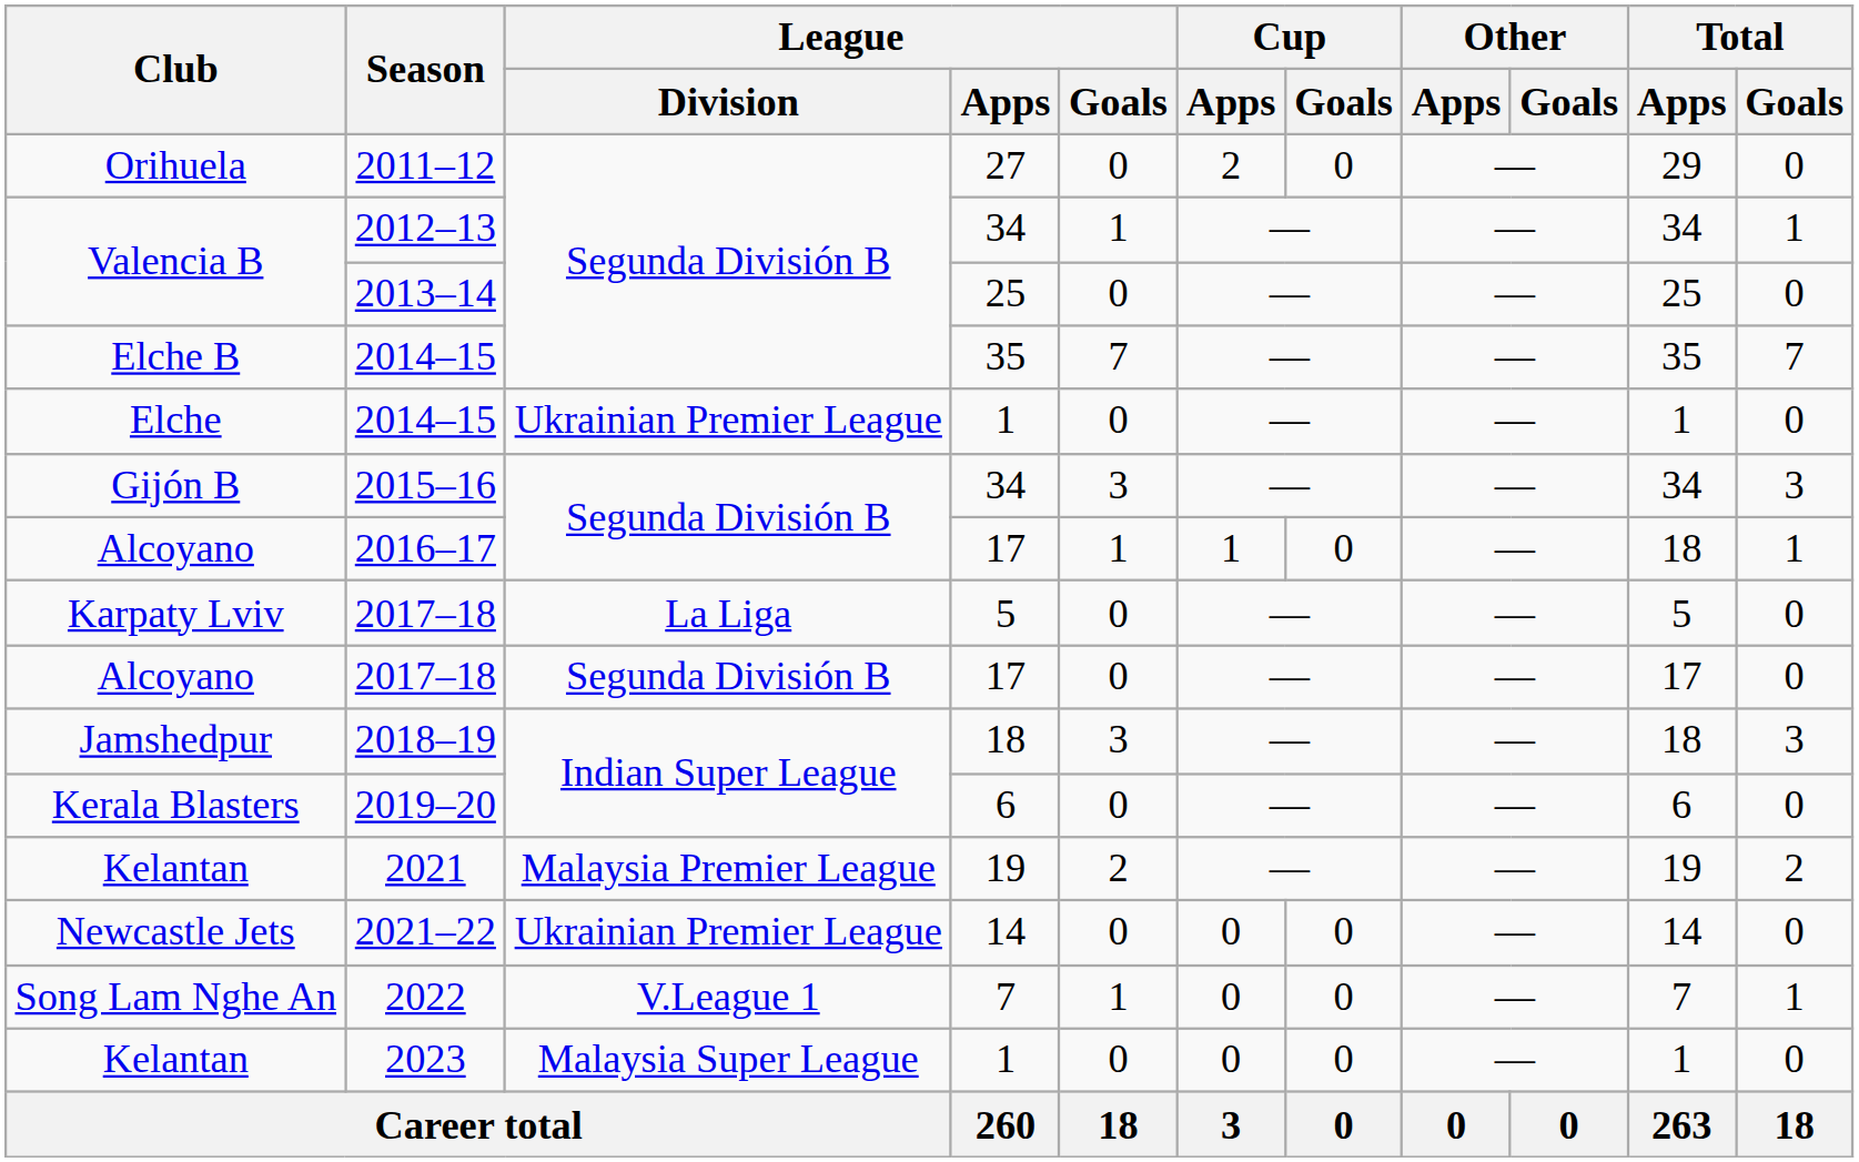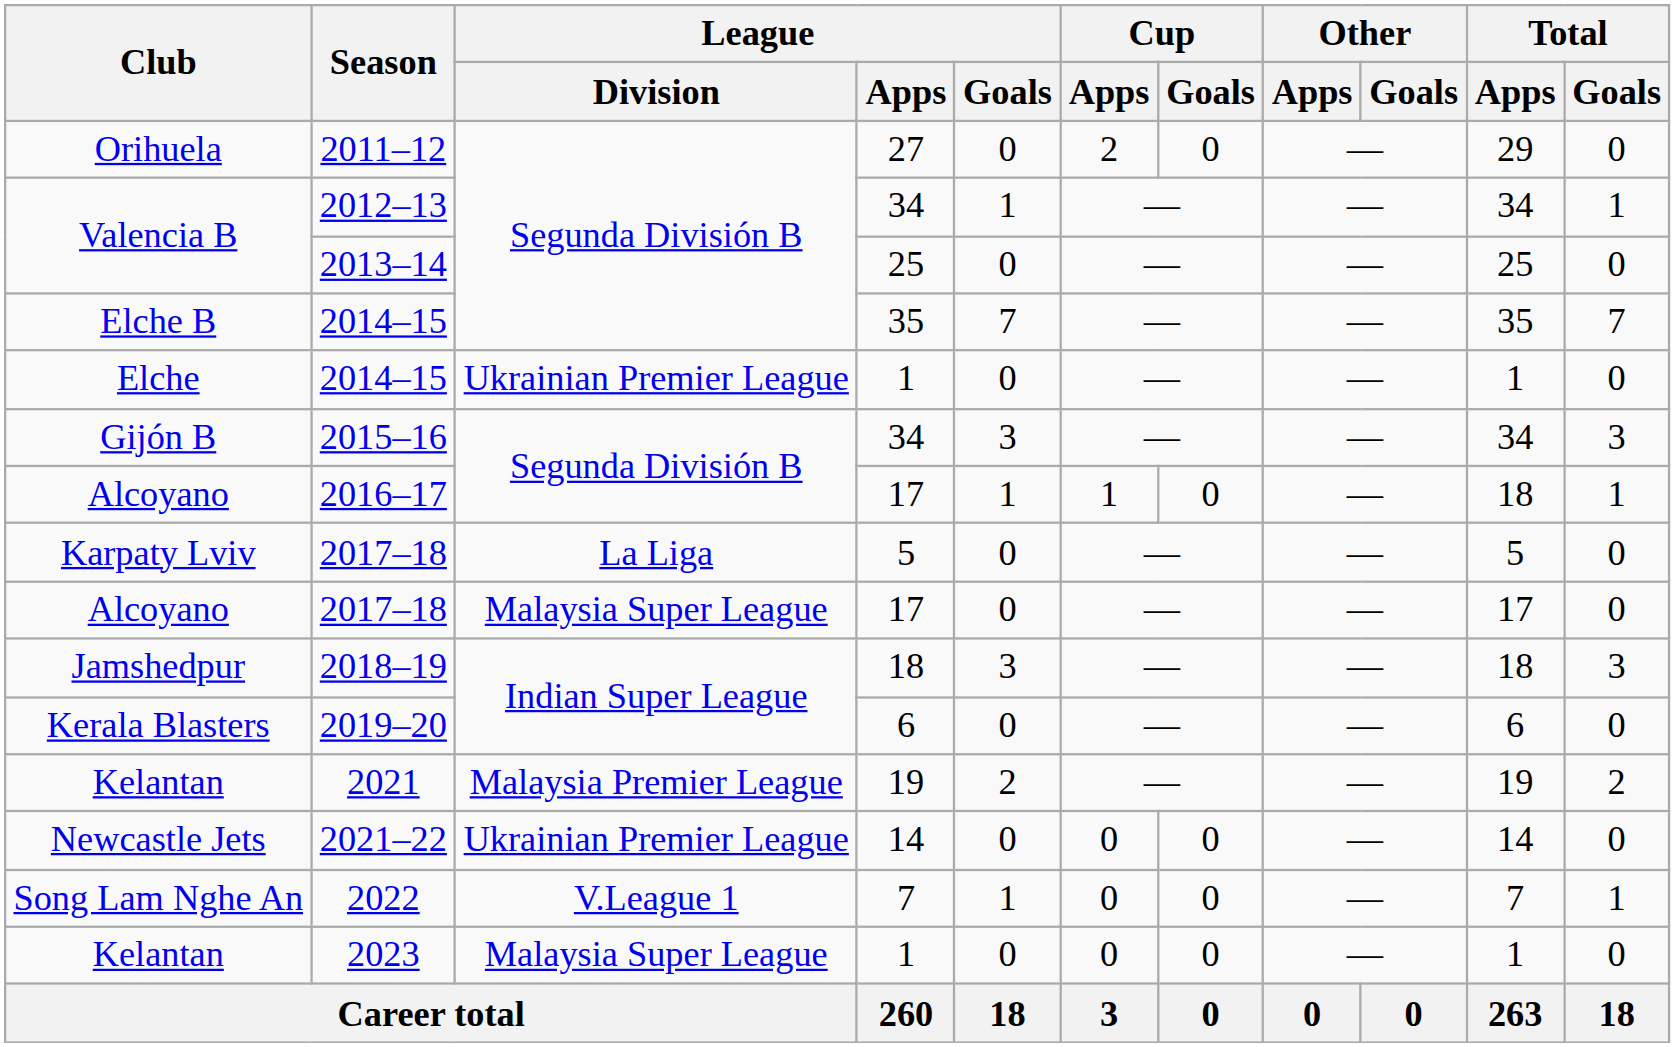Alcoyano / 2017–18 | League / Division: Segunda División B -> Malaysia Super League
